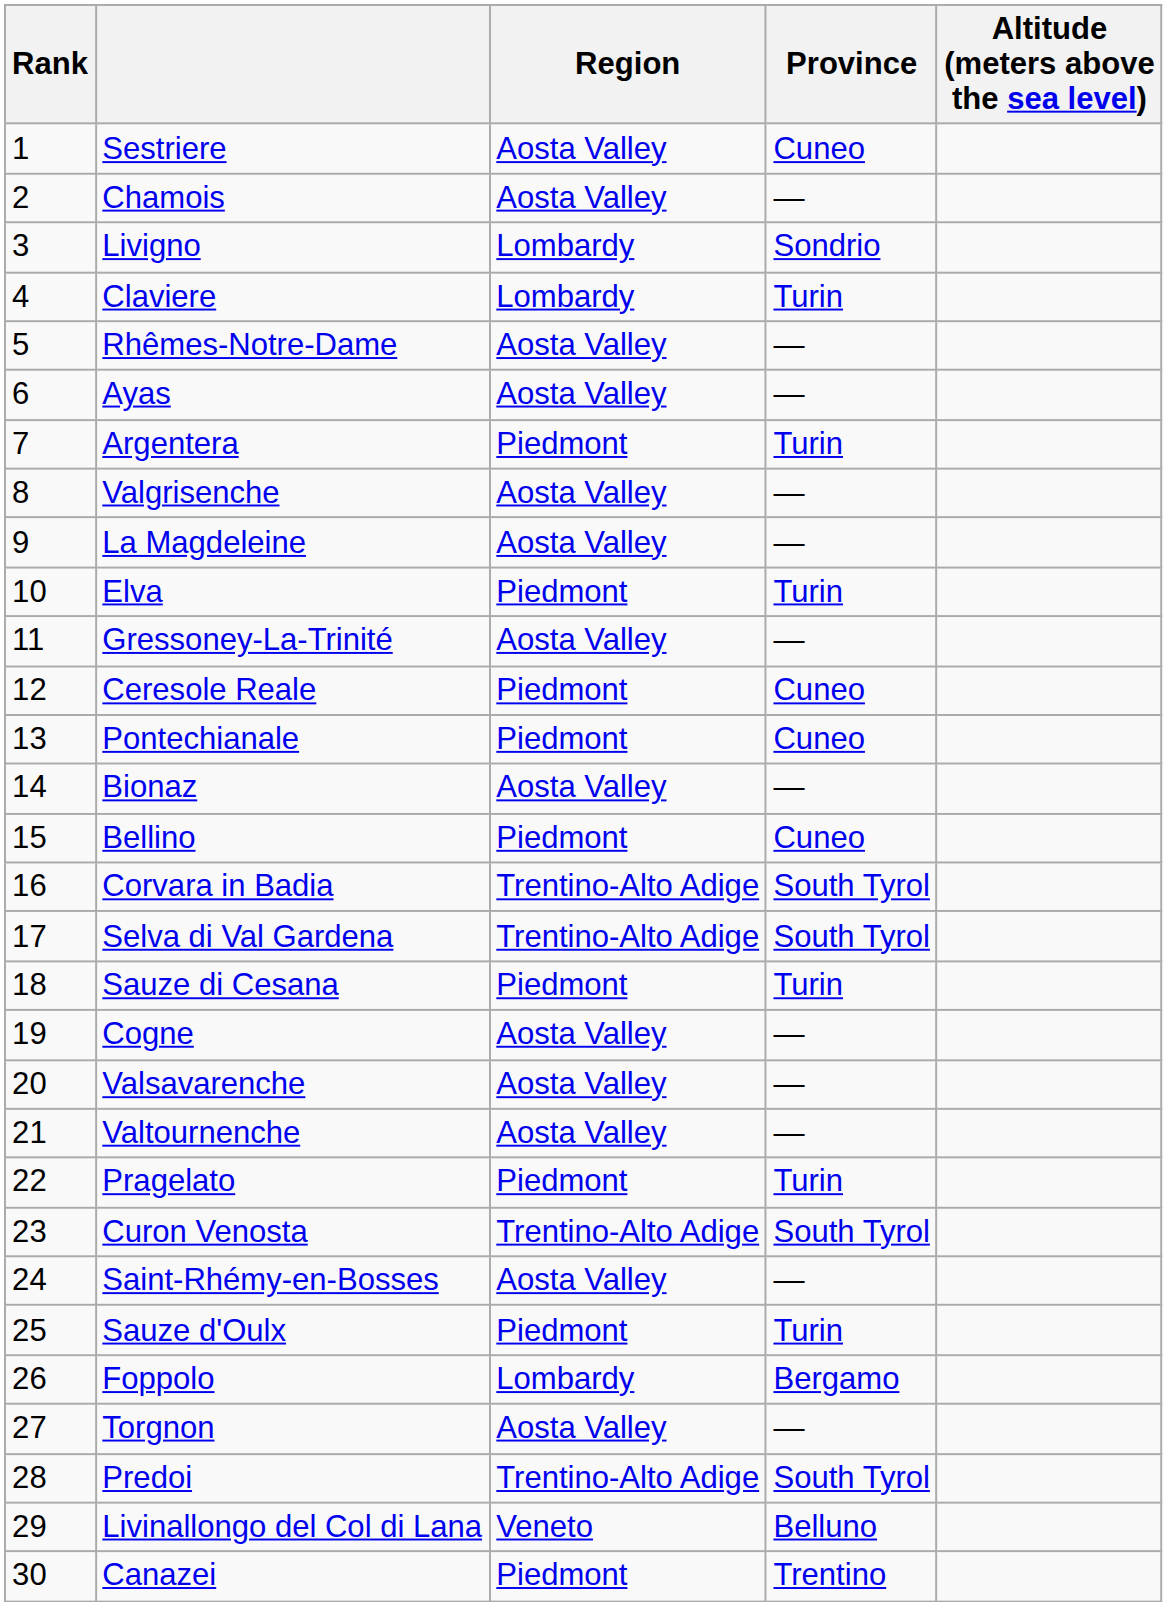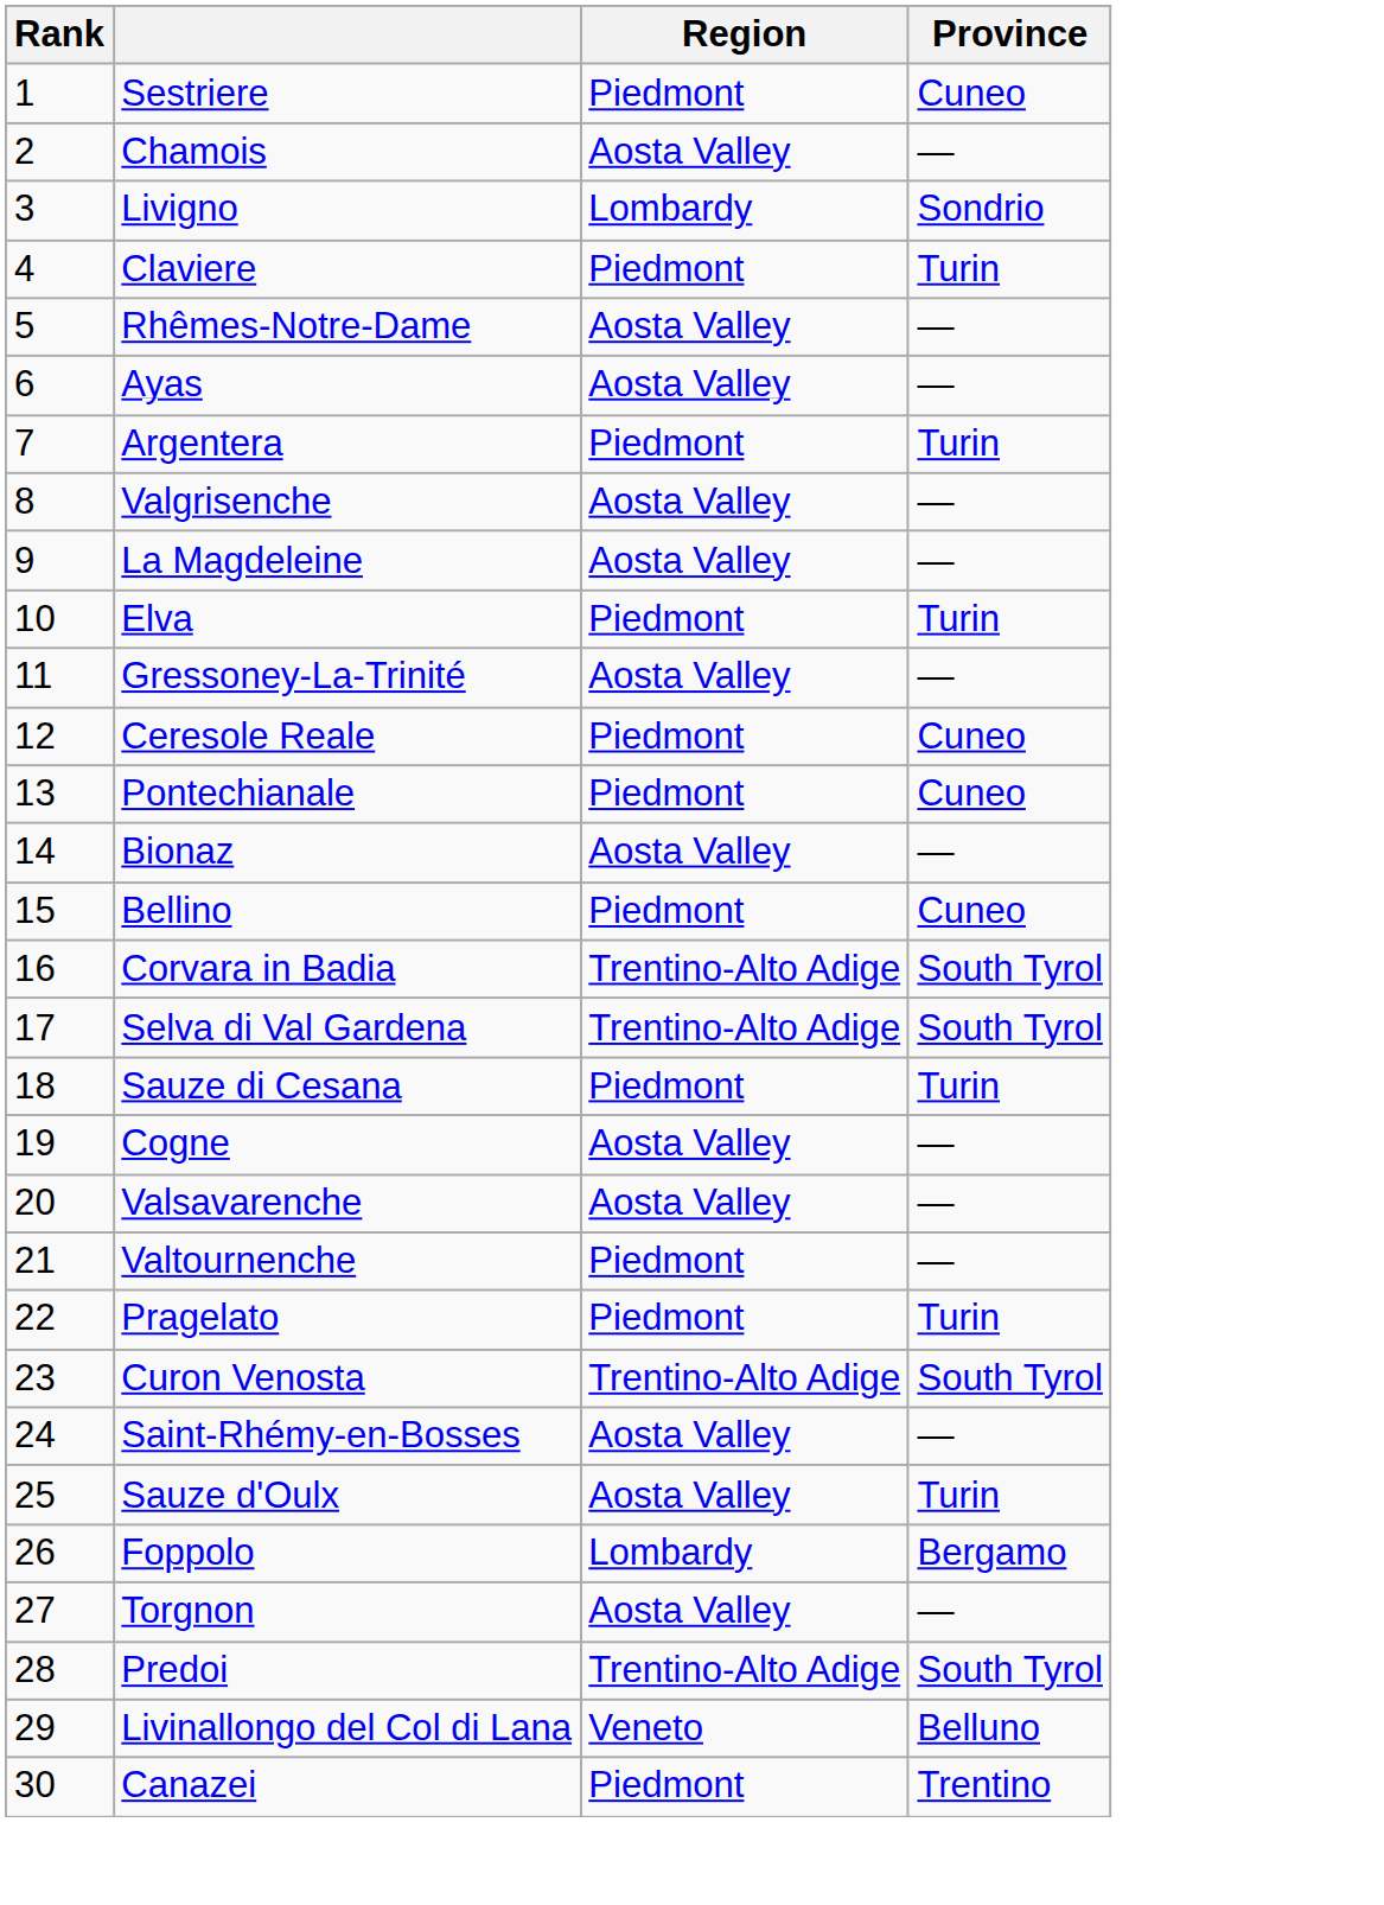- column: Altitude (meters above the sea level)
Sestriere | Region: Aosta Valley -> Piedmont
Claviere | Region: Lombardy -> Piedmont
Valtournenche | Region: Aosta Valley -> Piedmont
Sauze d'Oulx | Region: Piedmont -> Aosta Valley
